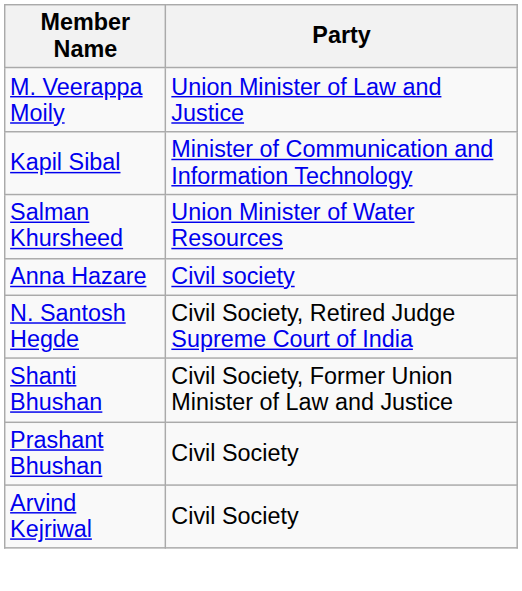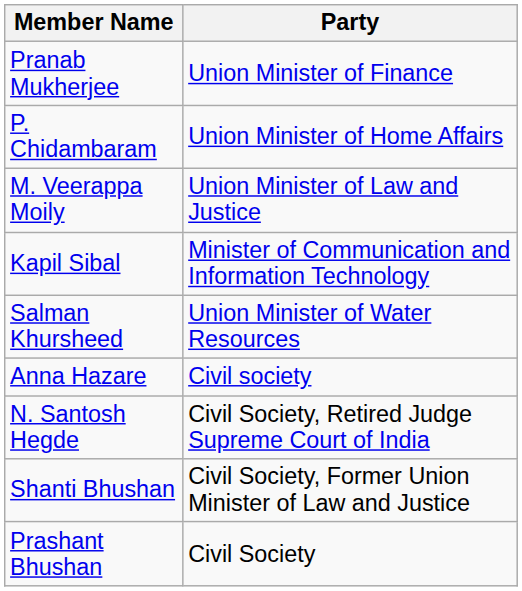+ row: Pranab Mukherjee | Union Minister of Finance
+ row: P. Chidambaram | Union Minister of Home Affairs
- row: Arvind Kejriwal | Civil Society
